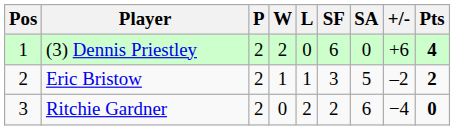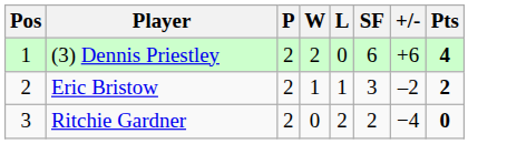- column: SA | 0 | 5 | 6
